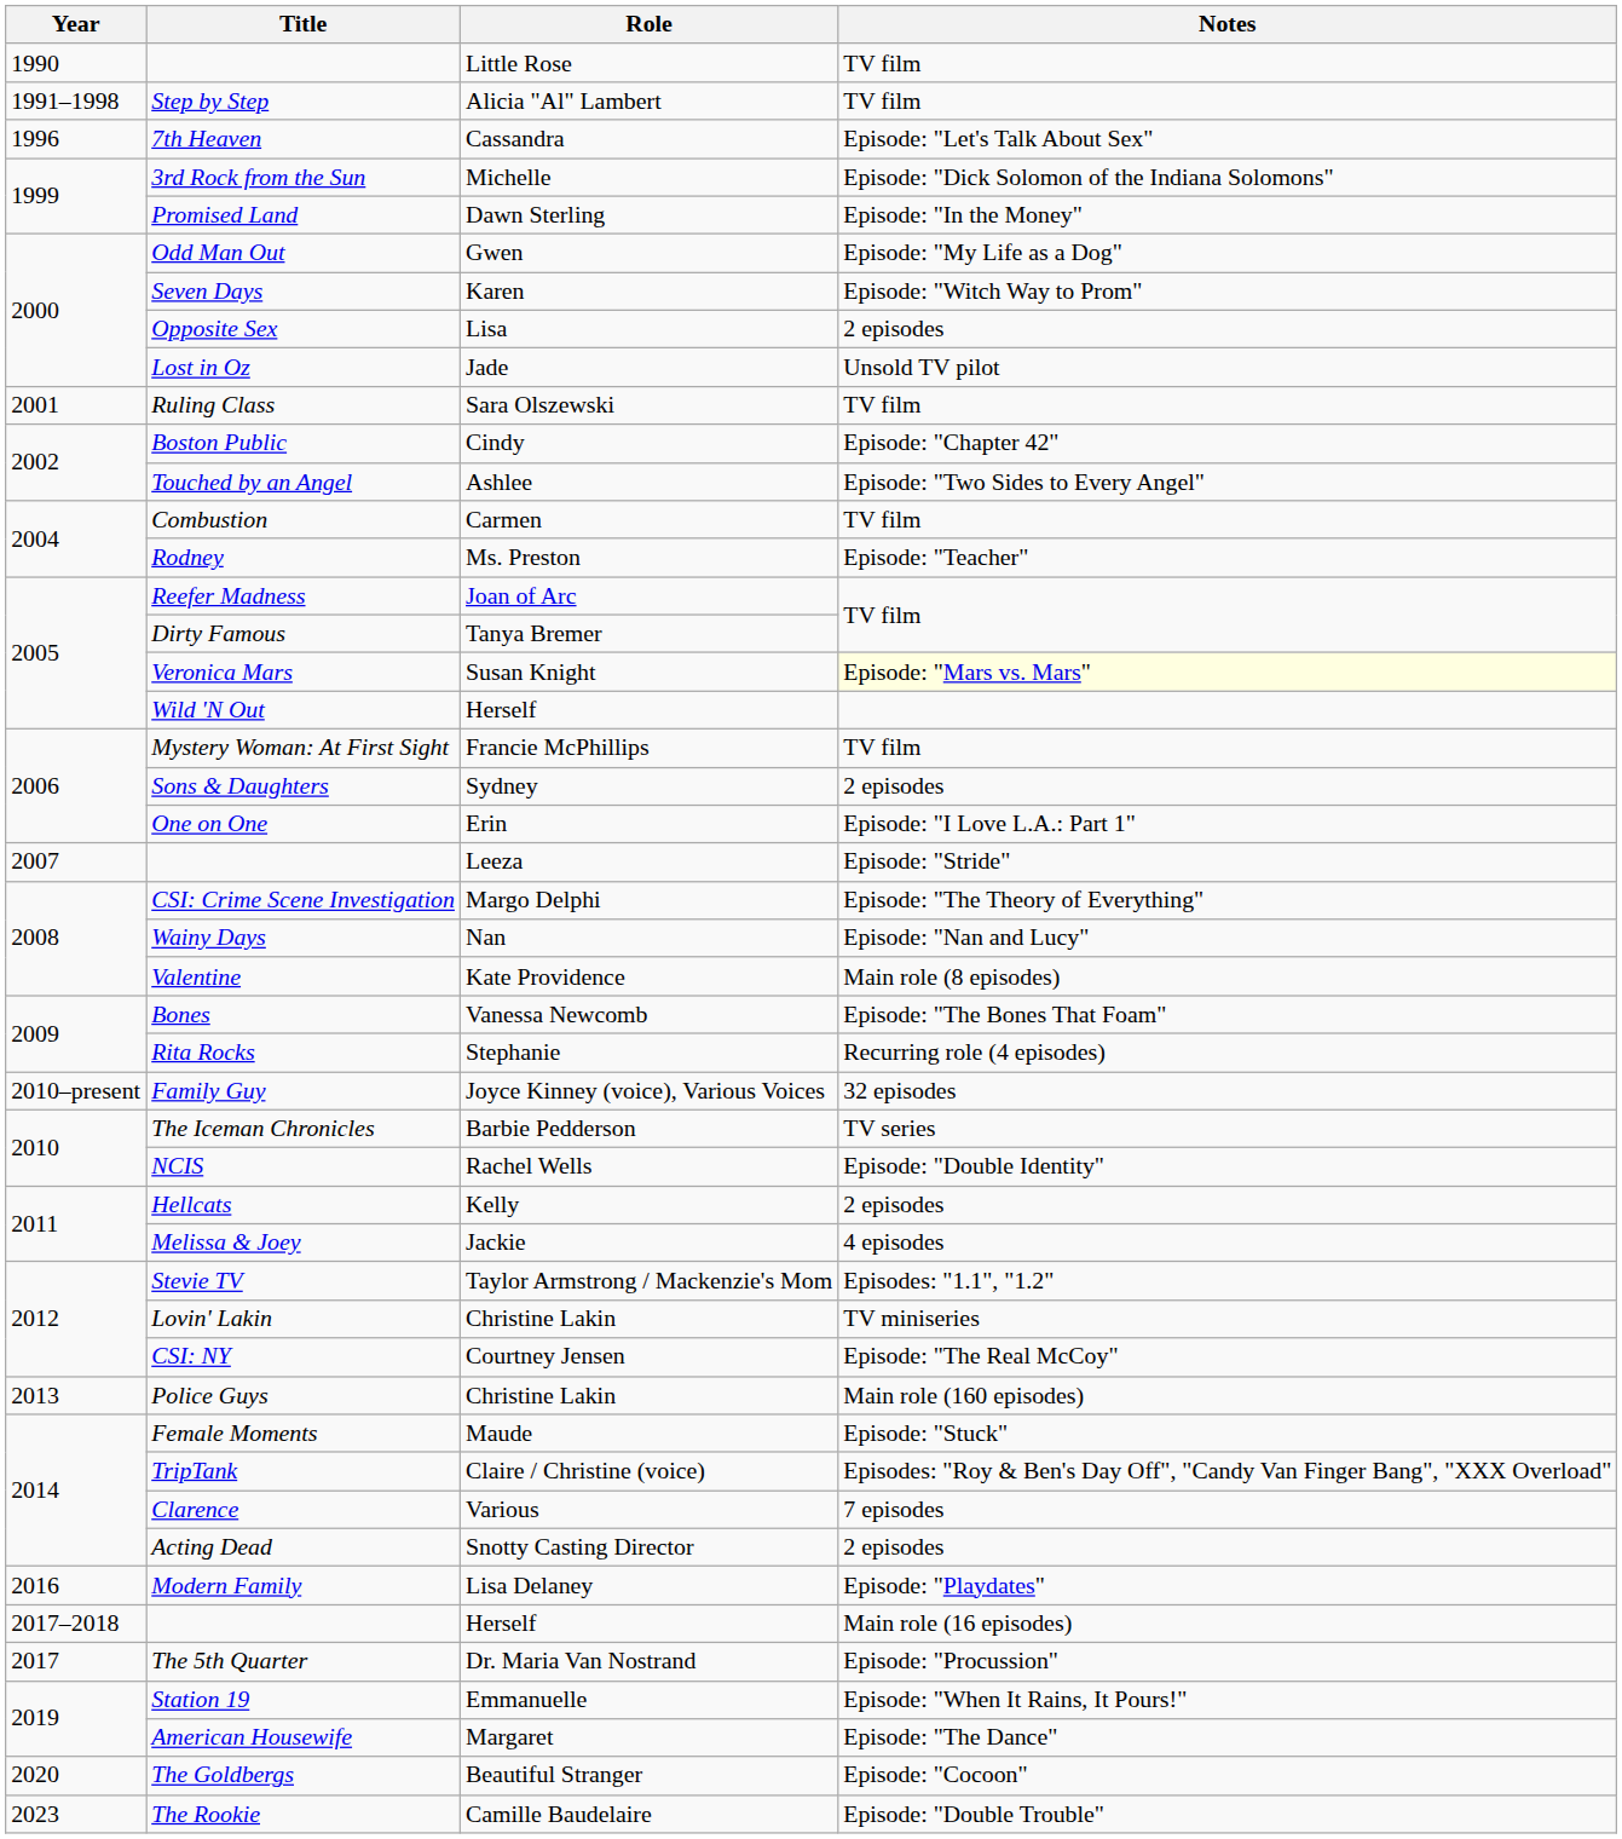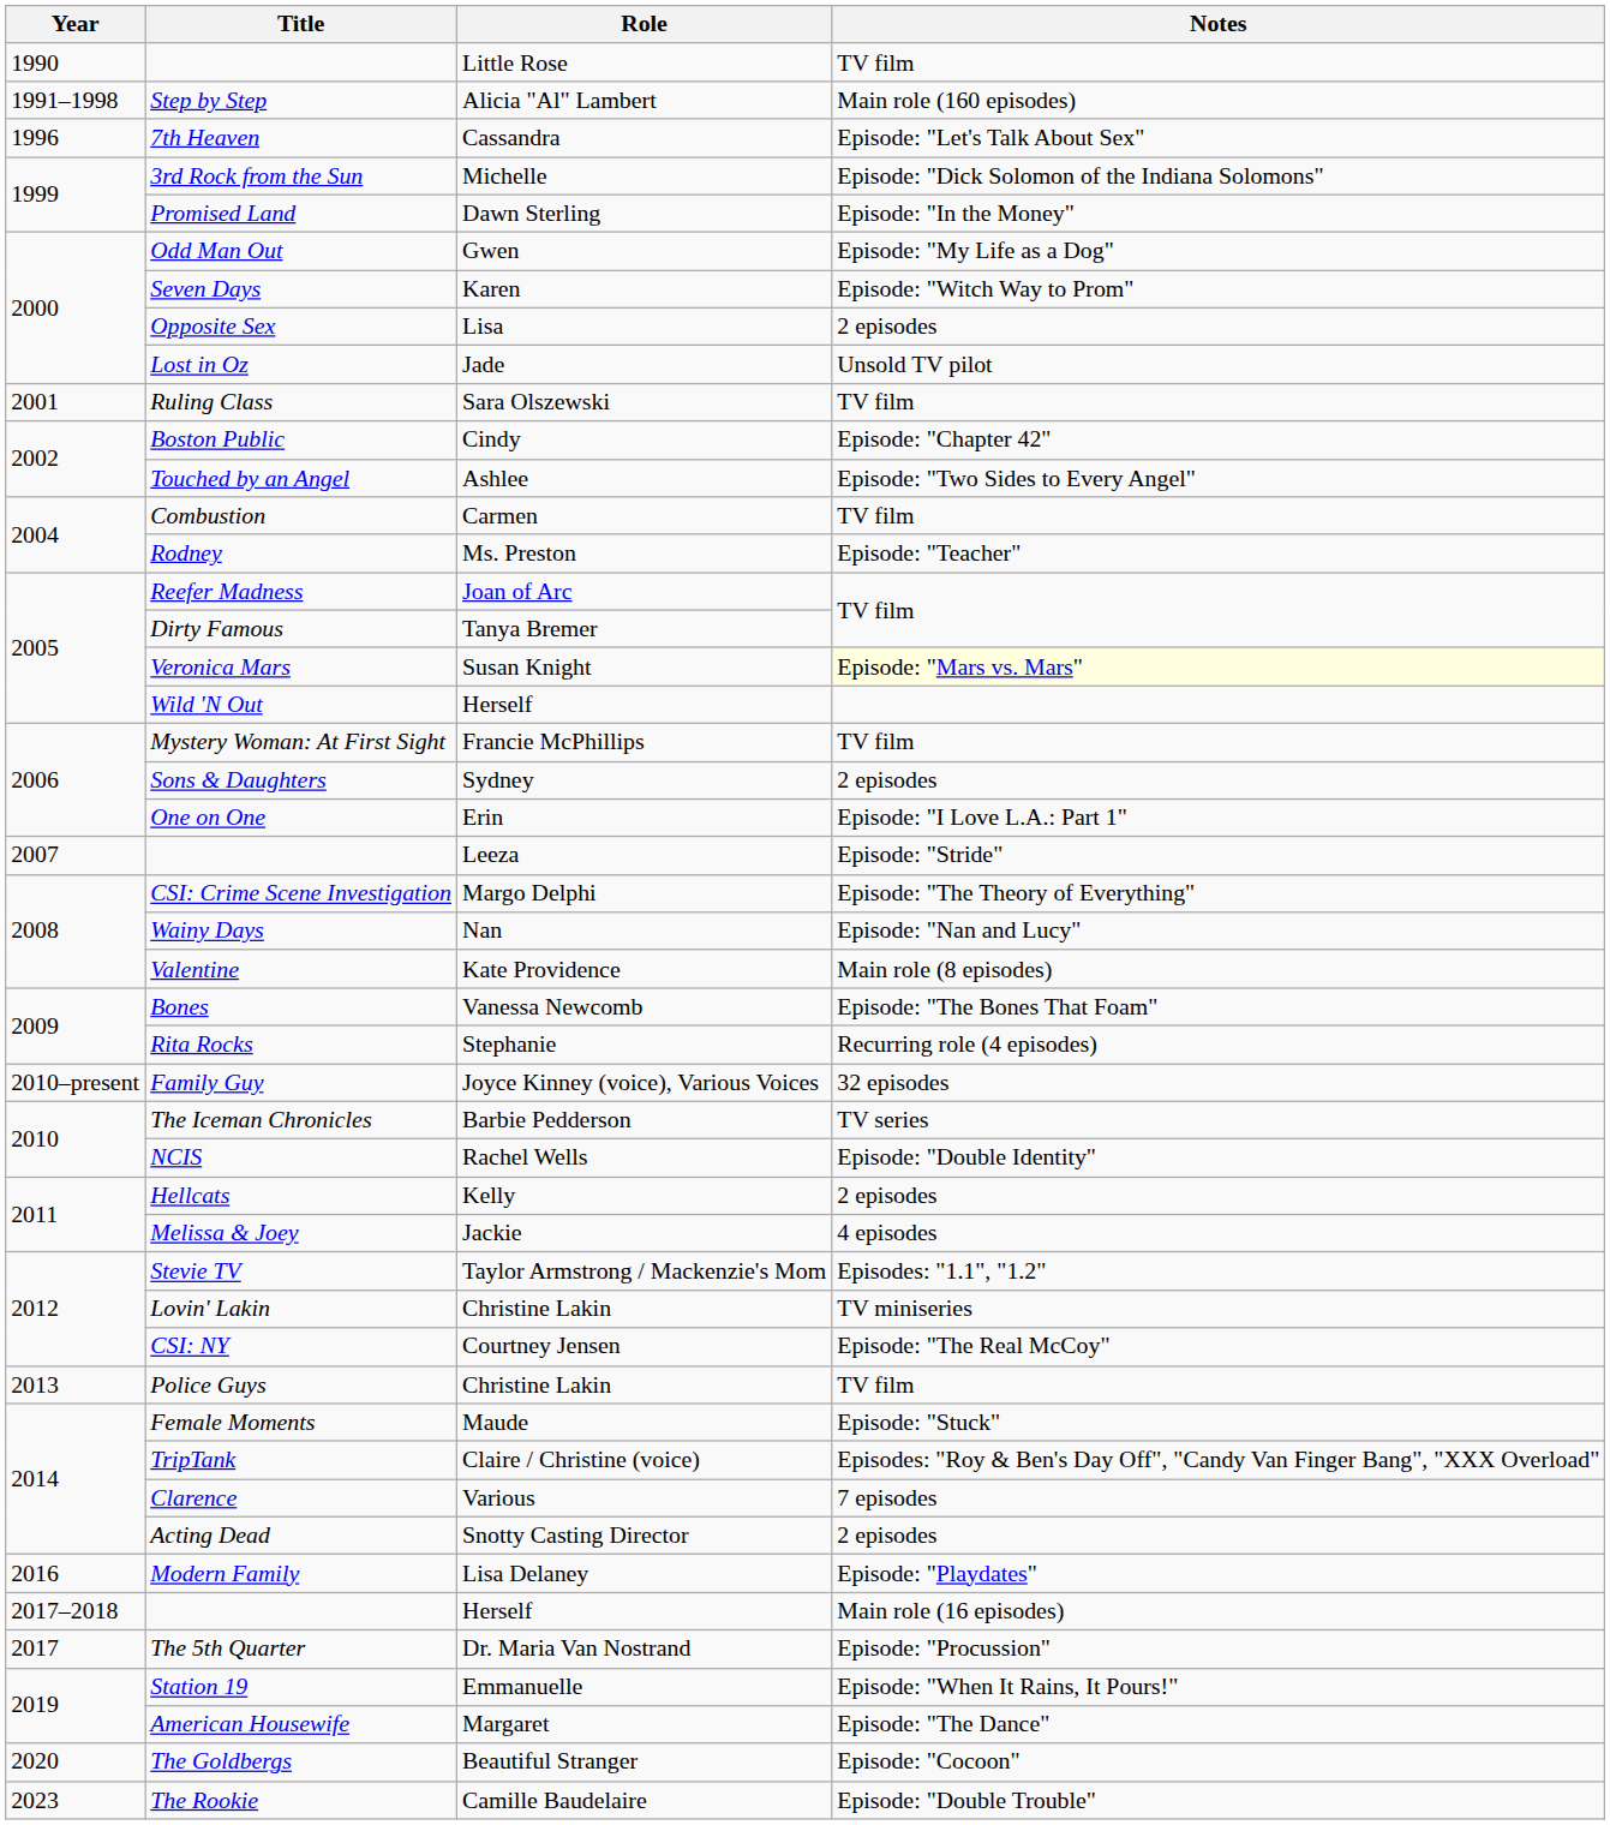Step by Step | Notes: TV film -> Main role (160 episodes)
Police Guys | Notes: Main role (160 episodes) -> TV film
